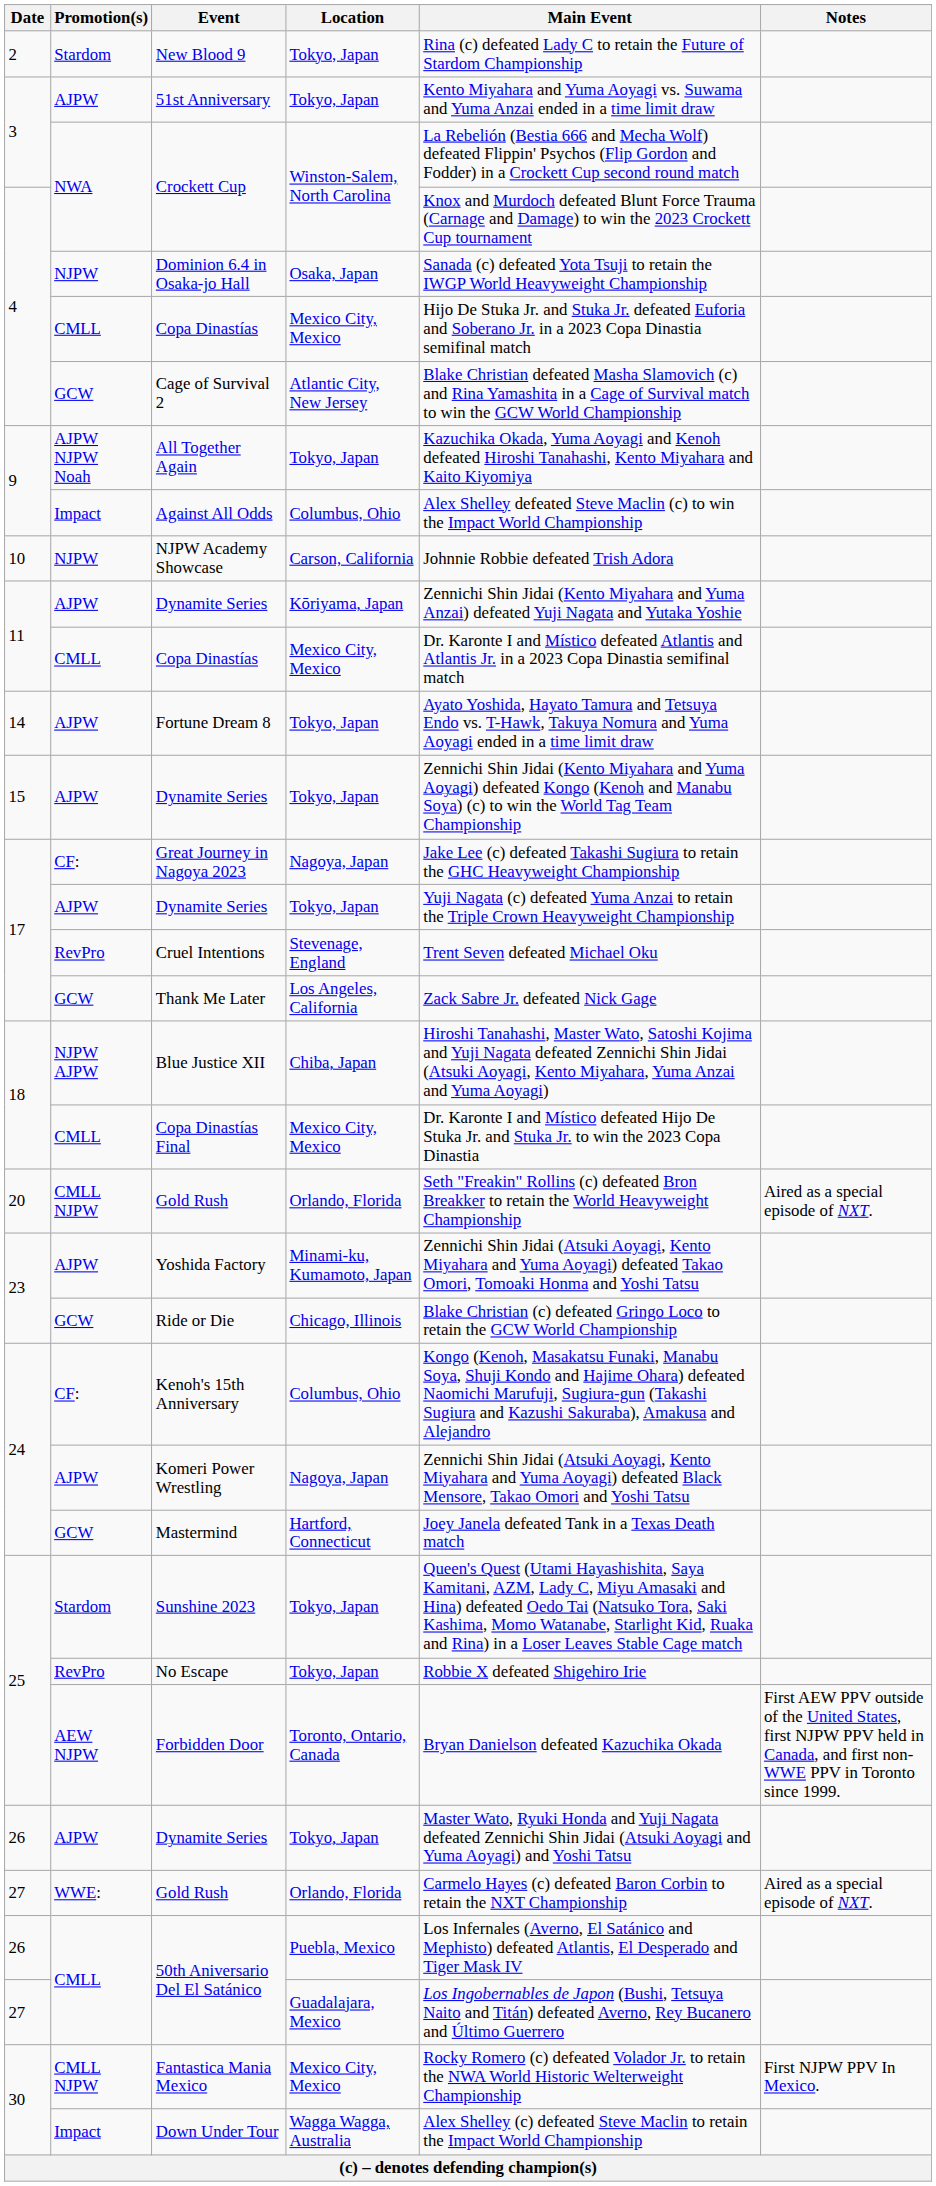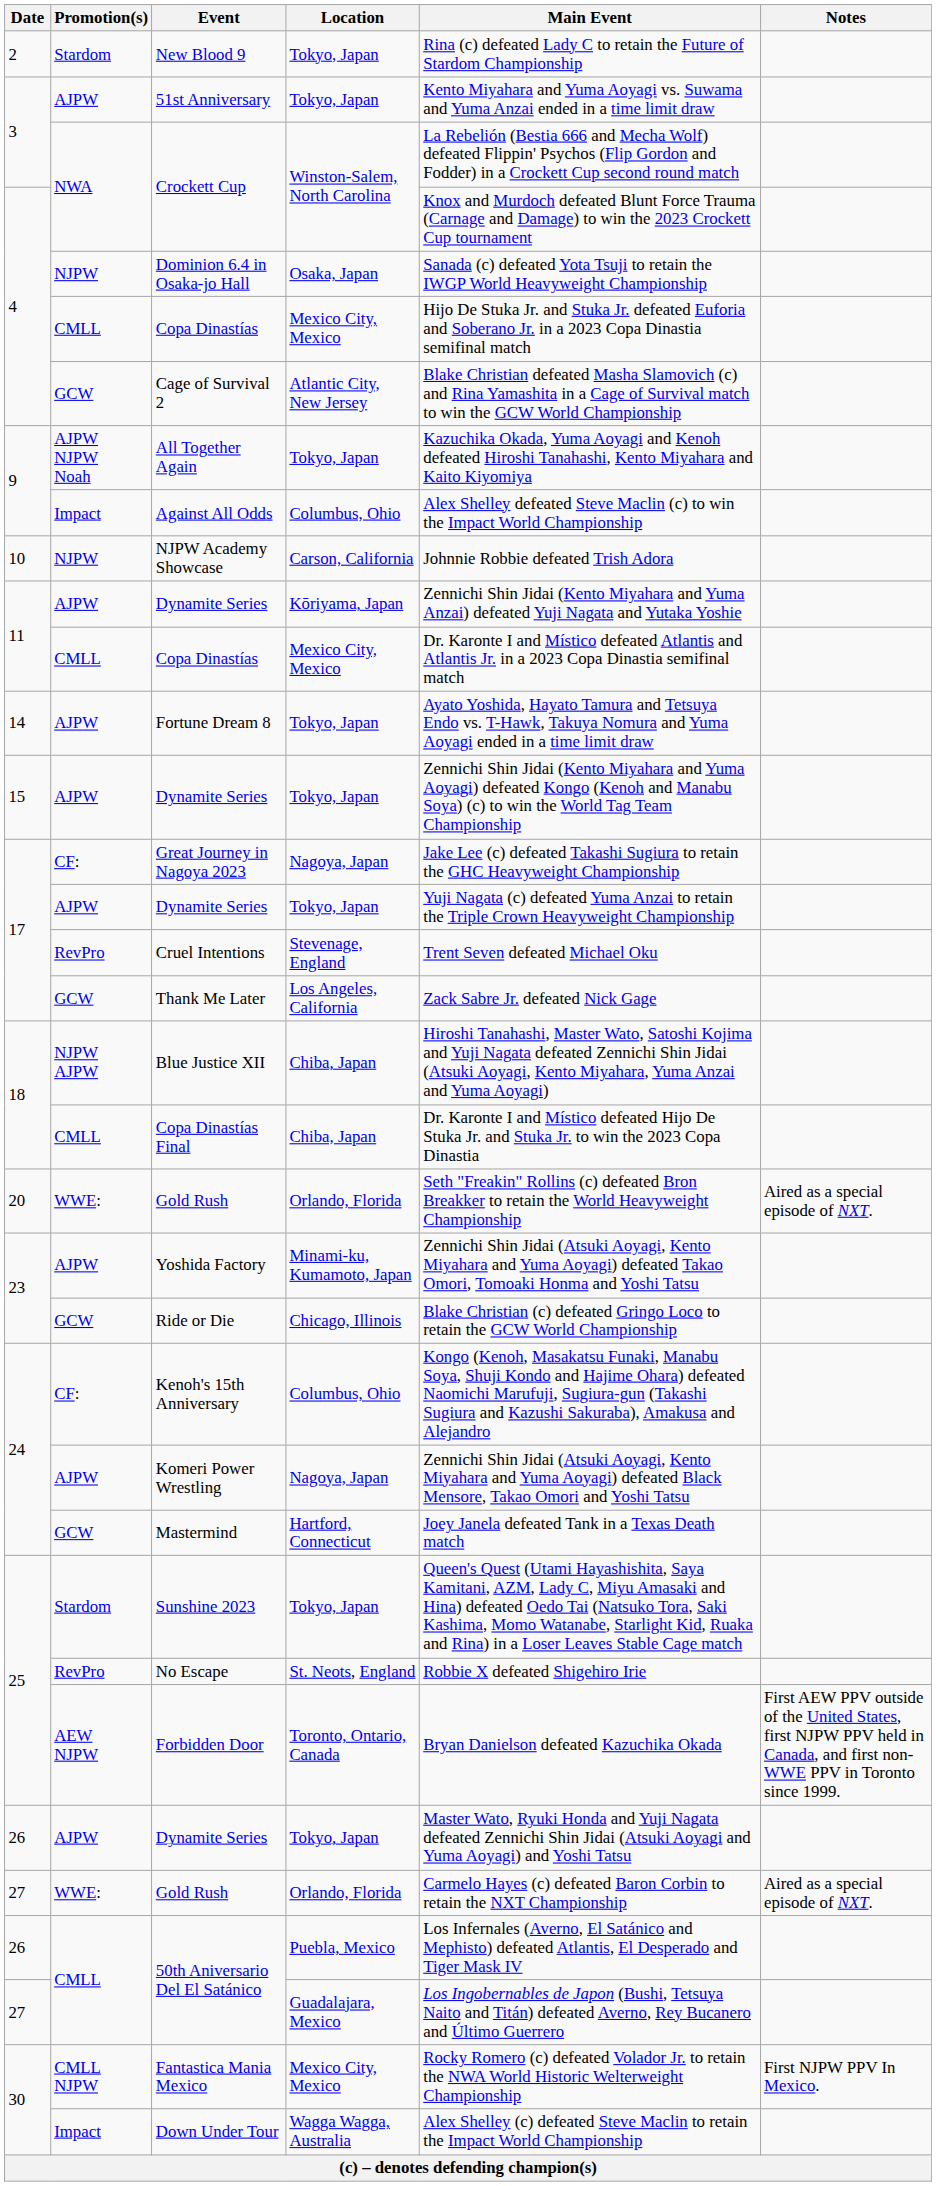Copa Dinastías Final | Location: Mexico City, Mexico -> Chiba, Japan
20 / Gold Rush | Promotion(s): CMLL NJPW -> WWE:
No Escape | Location: Tokyo, Japan -> St. Neots, England
